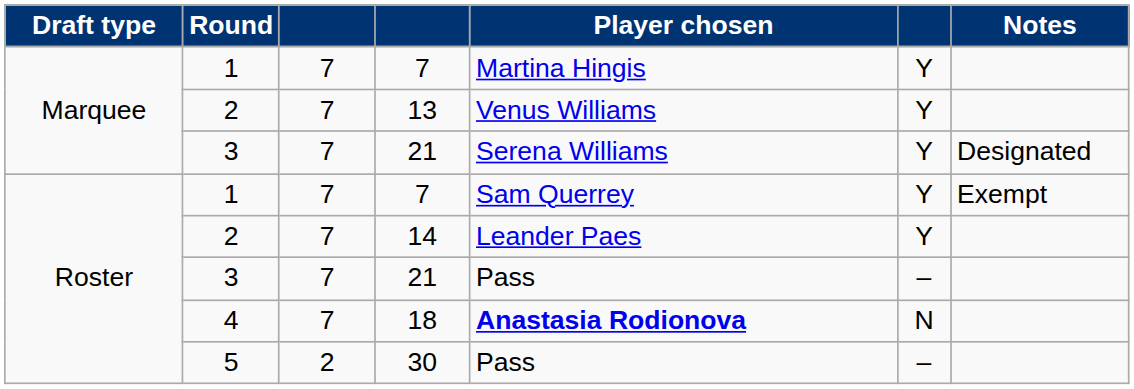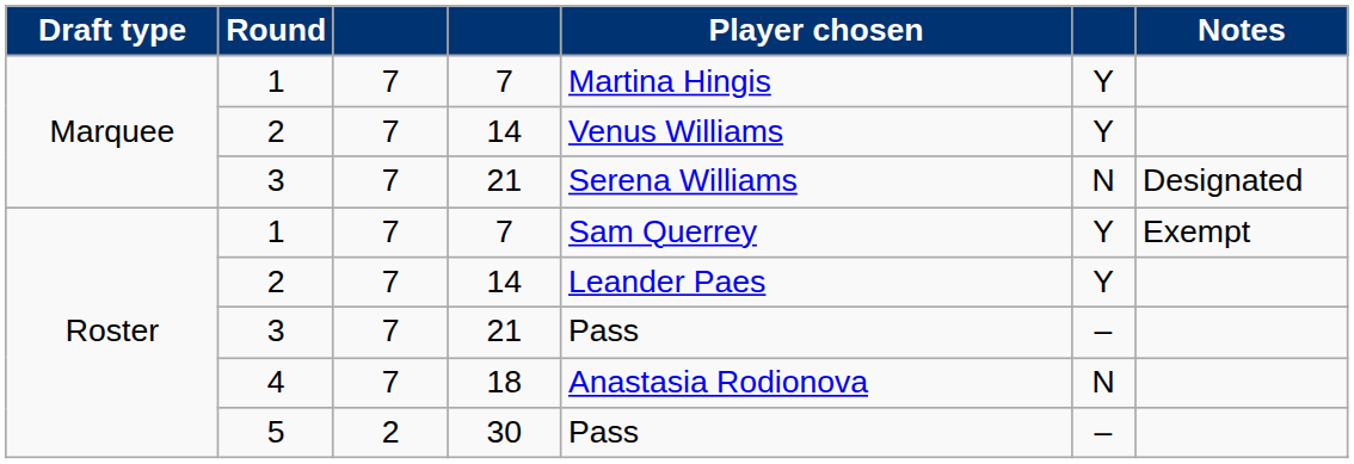Marquee / 2 | column 4: 13 -> 14
Marquee / 3 | column 6: Y -> N
4 | Player chosen: bold -> normal
